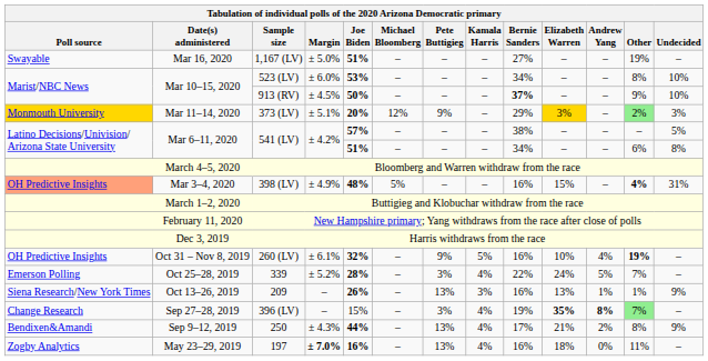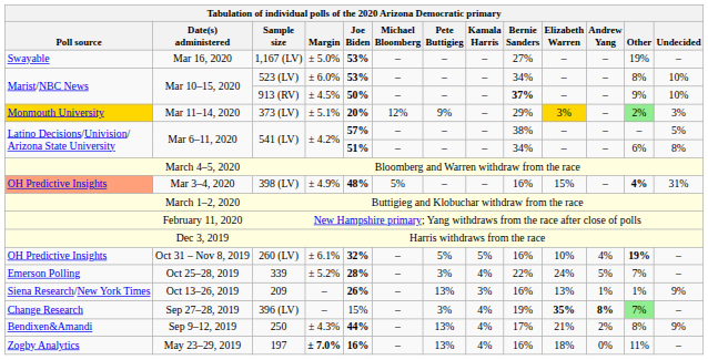1,167 (LV) | Joe Biden: 51% -> 53%
260 (LV) | Pete Buttigieg: 9% -> 5%
